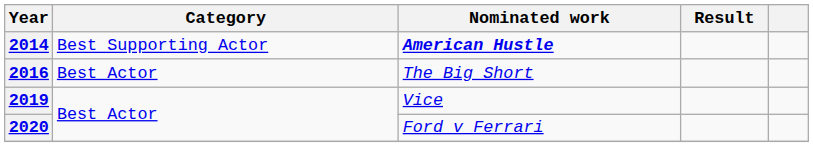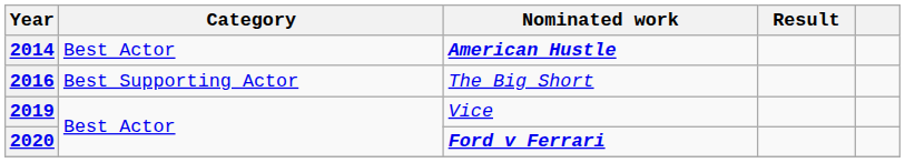2014 | Category: Best Supporting Actor -> Best Actor
2016 | Category: Best Actor -> Best Supporting Actor
2020 | Nominated work: normal -> bold
